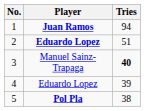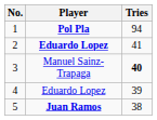1 | Player: Juan Ramos -> Pol Pla
2 | Tries: 51 -> 41
5 | Player: Pol Pla -> Juan Ramos
